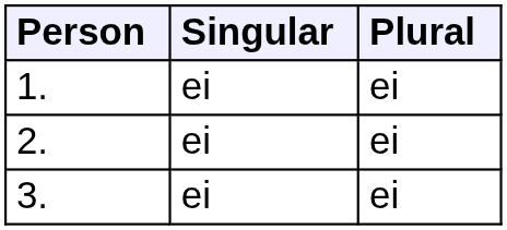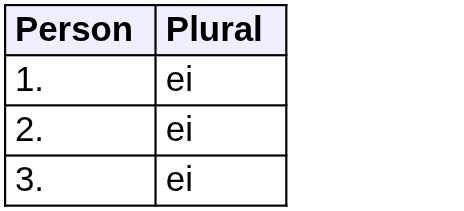- column: Singular | ei | ei | ei
